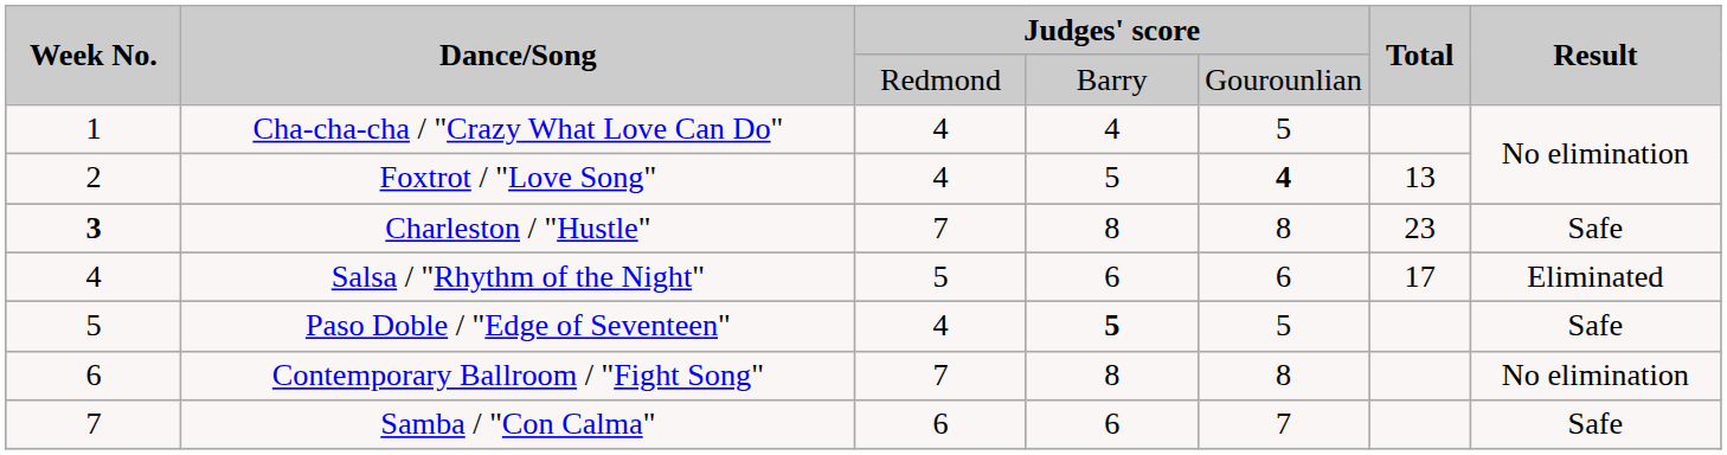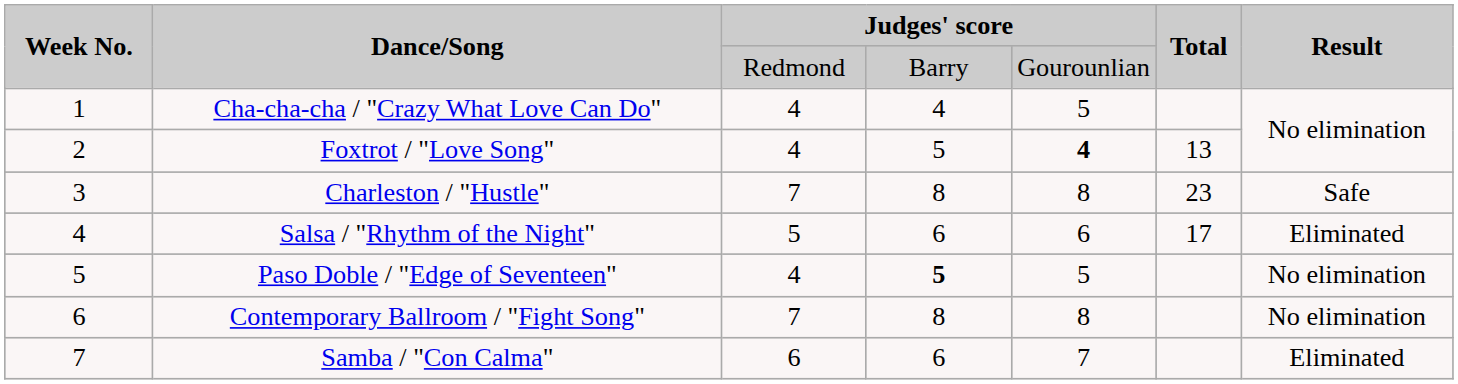Charleston / "Hustle" | Week No.: bold -> normal
Paso Doble / "Edge of Seventeen" | Result: Safe -> No elimination
Samba / "Con Calma" | Result: Safe -> Eliminated
